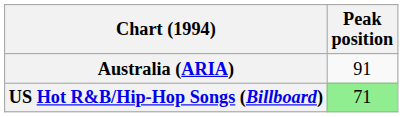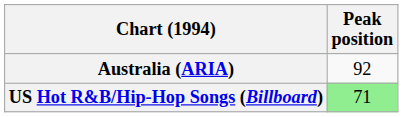Australia (ARIA) | Peak position: 91 -> 92
